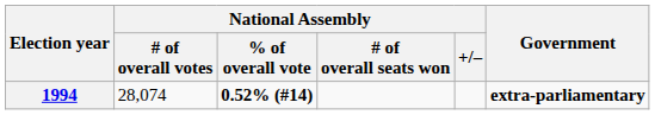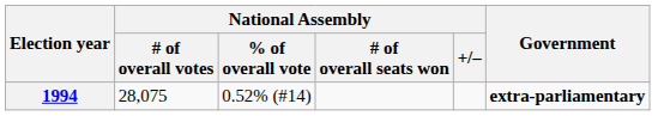1994 | National Assembly / # of overall votes: 28,074 -> 28,075
1994 | National Assembly / % of overall vote: bold -> normal
